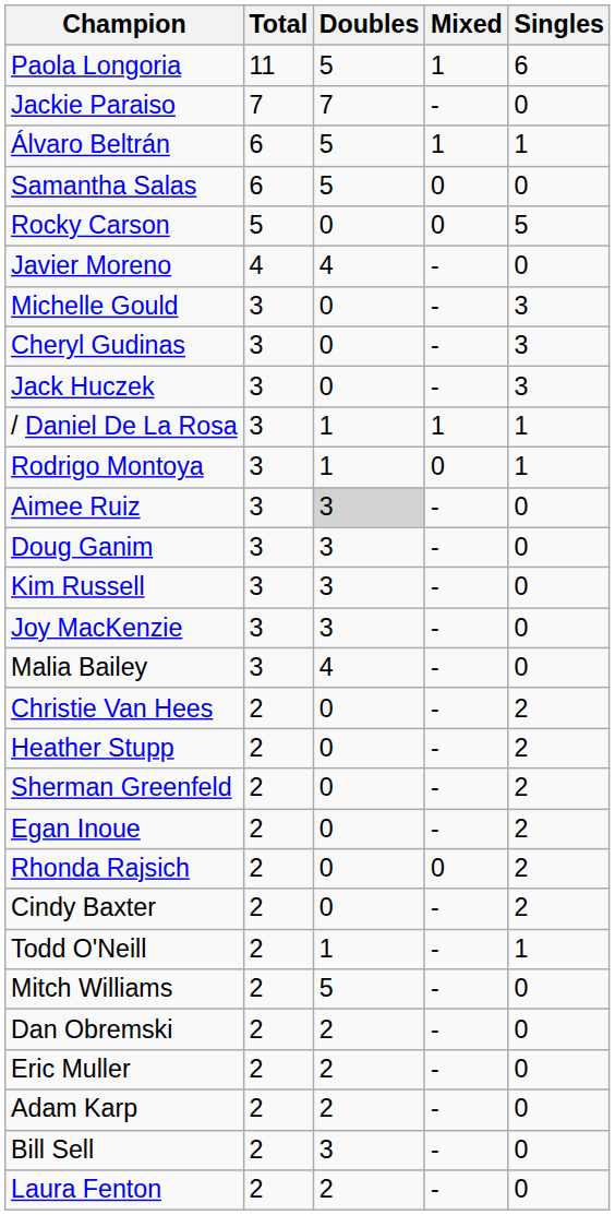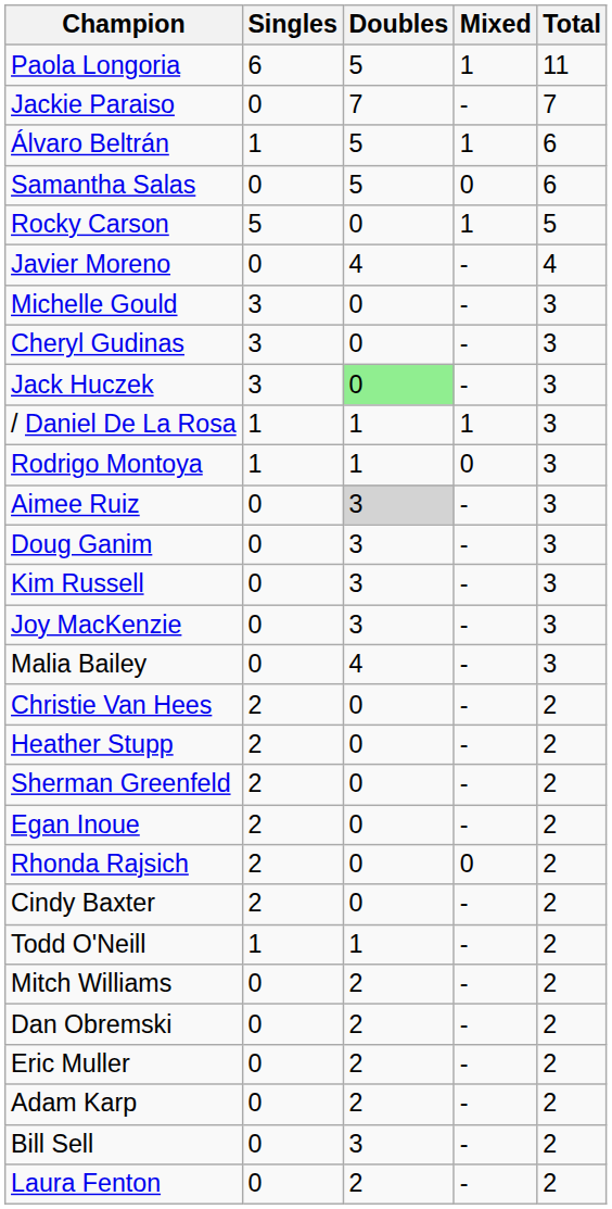columns swapped: Singles <-> Total
Rocky Carson | Mixed: 0 -> 1
Jack Huczek | Doubles: no background -> lightgreen background
Mitch Williams | Doubles: 5 -> 2
